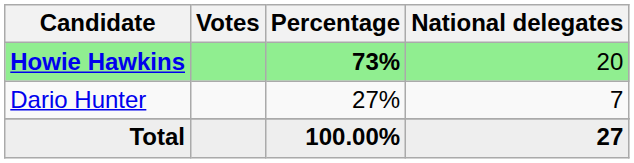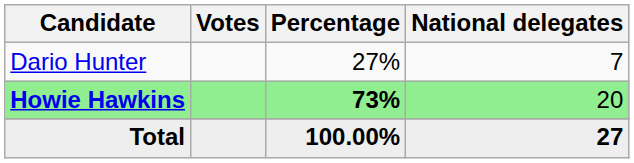rows swapped: Howie Hawkins <-> Dario Hunter
